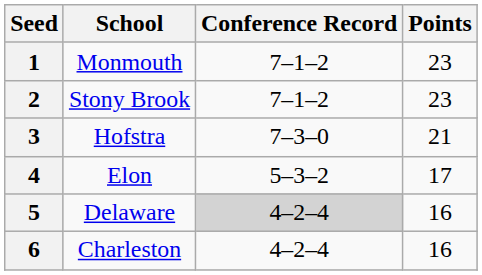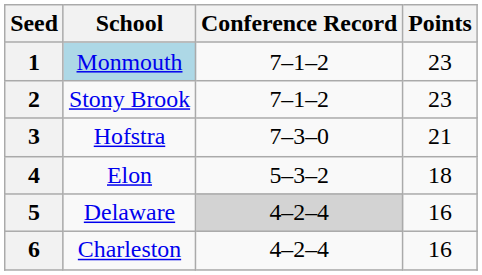1 | School: no background -> lightblue background
4 | Points: 17 -> 18
